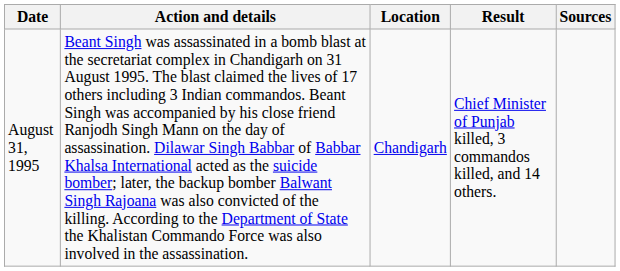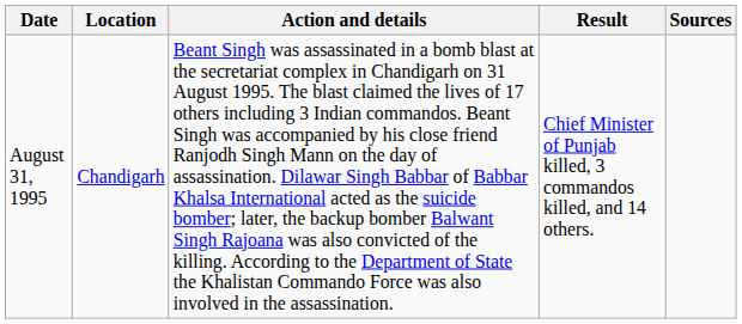columns swapped: Action and details <-> Location
